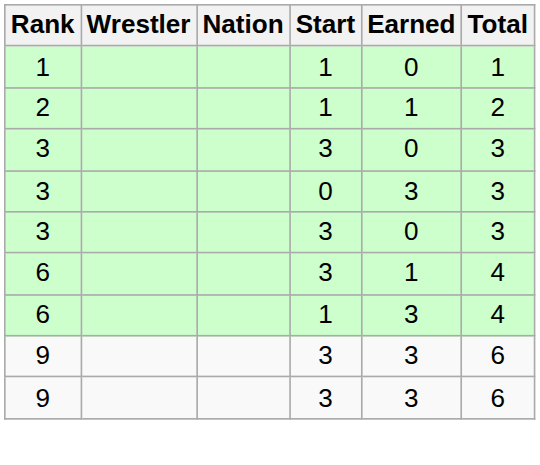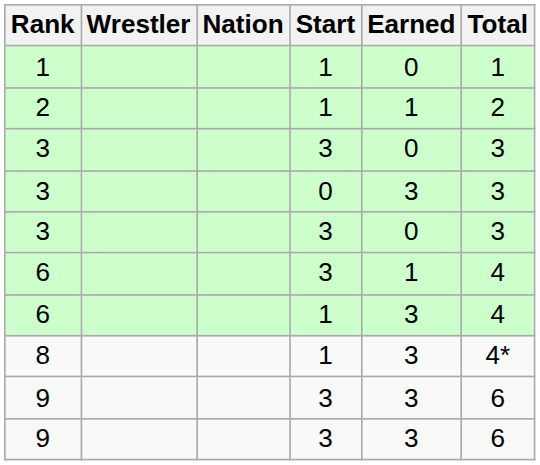+ row: 8 | 1 | 3 | 4*
